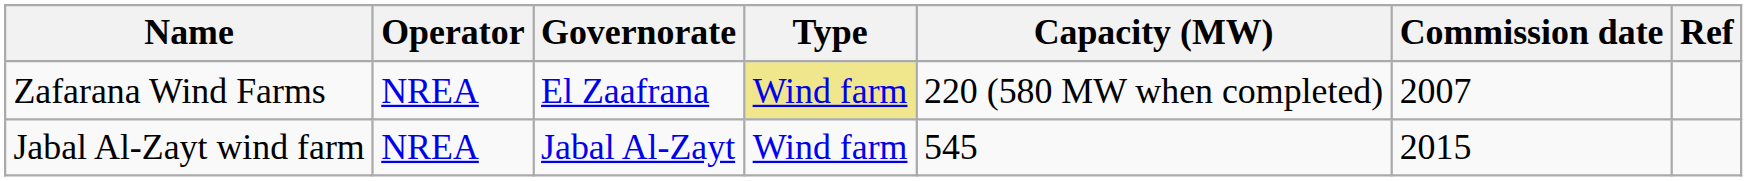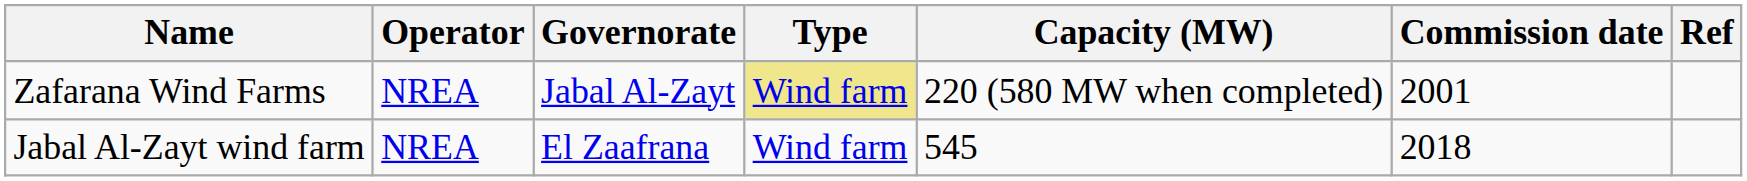Zafarana Wind Farms | Governorate: El Zaafrana -> Jabal Al-Zayt
Zafarana Wind Farms | Commission date: 2007 -> 2001
Jabal Al-Zayt wind farm | Governorate: Jabal Al-Zayt -> El Zaafrana
Jabal Al-Zayt wind farm | Commission date: 2015 -> 2018
